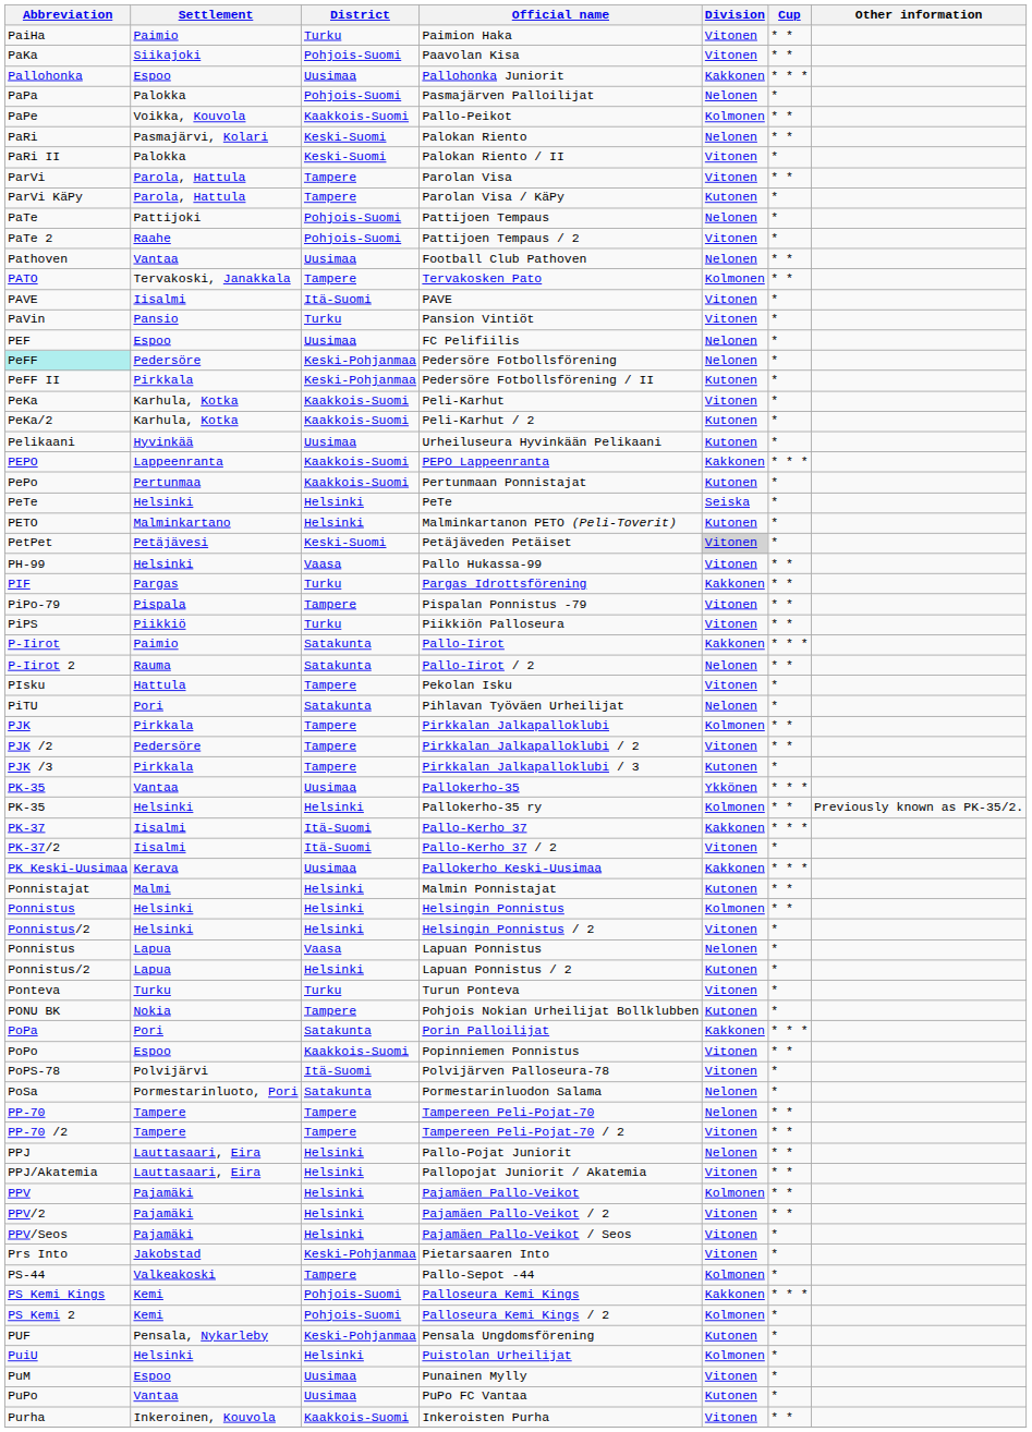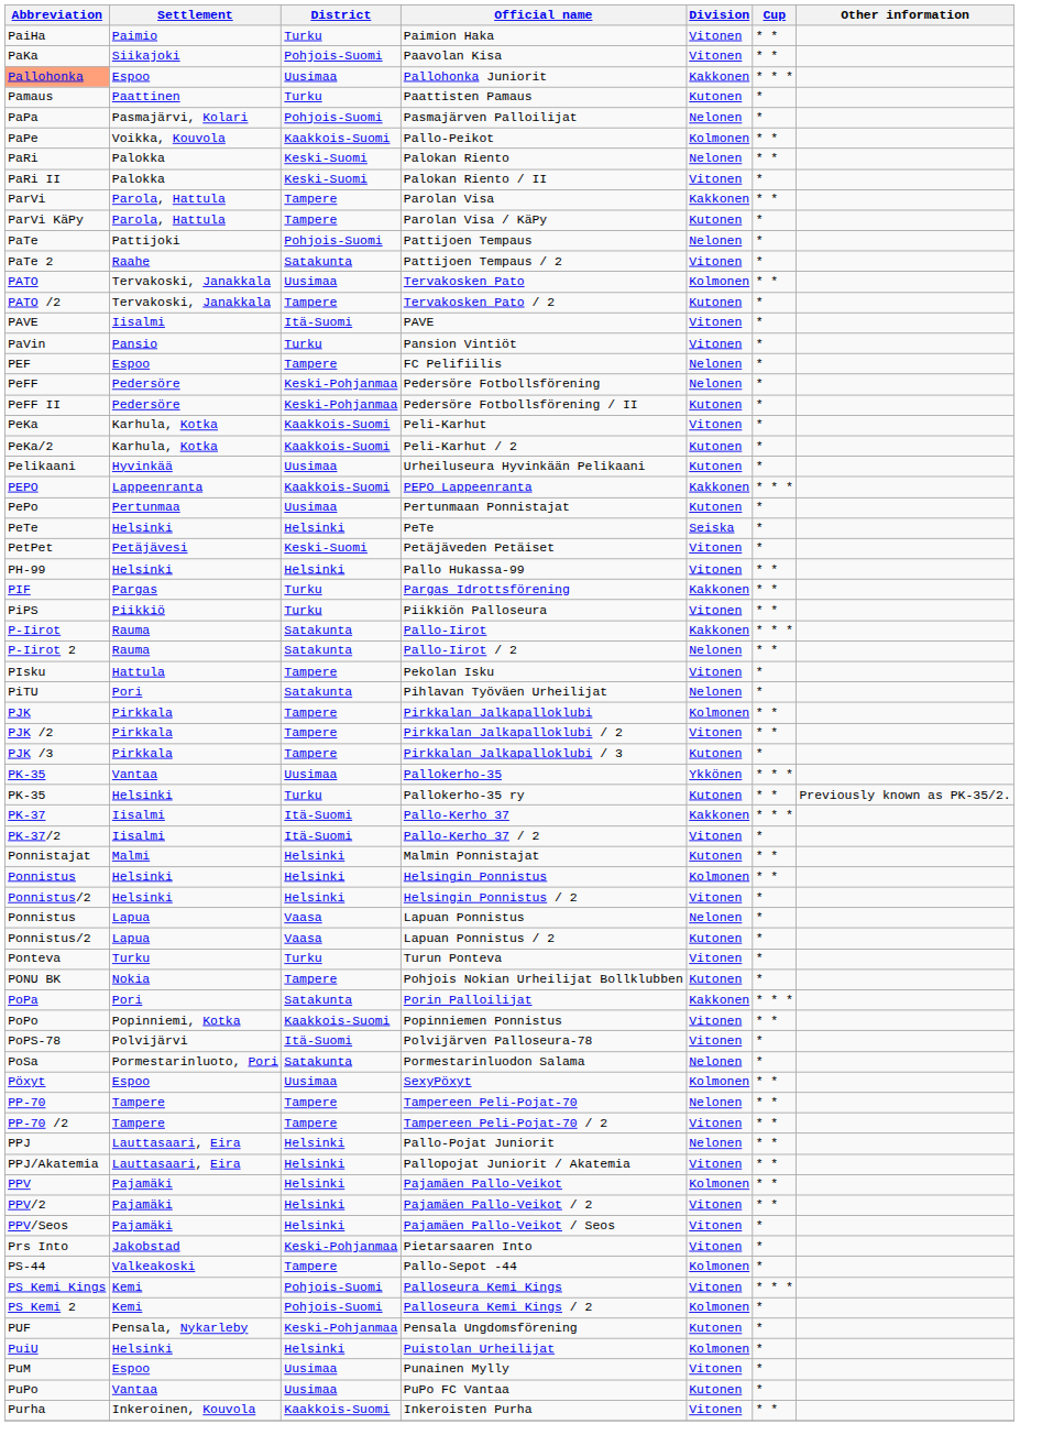Pallohonka Juniorit | Abbreviation: no background -> lightsalmon background
+ row: Pamaus | Paattinen | Turku | Paattisten Pamaus | Kutonen | *
Pasmajärven Palloilijat | Settlement: Palokka -> Pasmajärvi, Kolari
Palokan Riento | Settlement: Pasmajärvi, Kolari -> Palokka
Parolan Visa | Division: Vitonen -> Kakkonen
Pattijoen Tempaus / 2 | District: Pohjois-Suomi -> Satakunta
- row: Pathoven | Vantaa | Uusimaa | Football Club Pathoven | Nelonen | * *
Tervakosken Pato | District: Tampere -> Uusimaa
+ row: PATO /2 | Tervakoski, Janakkala | Tampere | Tervakosken Pato / 2 | Kutonen | *
FC Pelifiilis | District: Uusimaa -> Tampere
Pedersöre Fotbollsförening | Abbreviation: paleturquoise background -> no background
Pedersöre Fotbollsförening / II | Settlement: Pirkkala -> Pedersöre
Pertunmaan Ponnistajat | District: Kaakkois-Suomi -> Uusimaa
- row: PETO | Malminkartano | Helsinki | Malminkartanon PETO (Peli-Toverit) | Kutonen | *
Petäjäveden Petäiset | Division: lightgrey background -> no background
Pallo Hukassa-99 | District: Vaasa -> Helsinki
- row: PiPo-79 | Pispala | Tampere | Pispalan Ponnistus -79 | Vitonen | * *
Pallo-Iirot | Settlement: Paimio -> Rauma
Pirkkalan Jalkapalloklubi / 2 | Settlement: Pedersöre -> Pirkkala
Pallokerho-35 ry | District: Helsinki -> Turku
Pallokerho-35 ry | Division: Kolmonen -> Kutonen
- row: PK Keski-Uusimaa | Kerava | Uusimaa | Pallokerho Keski-Uusimaa | Kakkonen | * * *
Lapuan Ponnistus / 2 | District: Helsinki -> Vaasa
Popinniemen Ponnistus | Settlement: Espoo -> Popinniemi, Kotka
+ row: Pöxyt | Espoo | Uusimaa | SexyPöxyt | Kolmonen | * *
Palloseura Kemi Kings | Division: Kakkonen -> Vitonen
